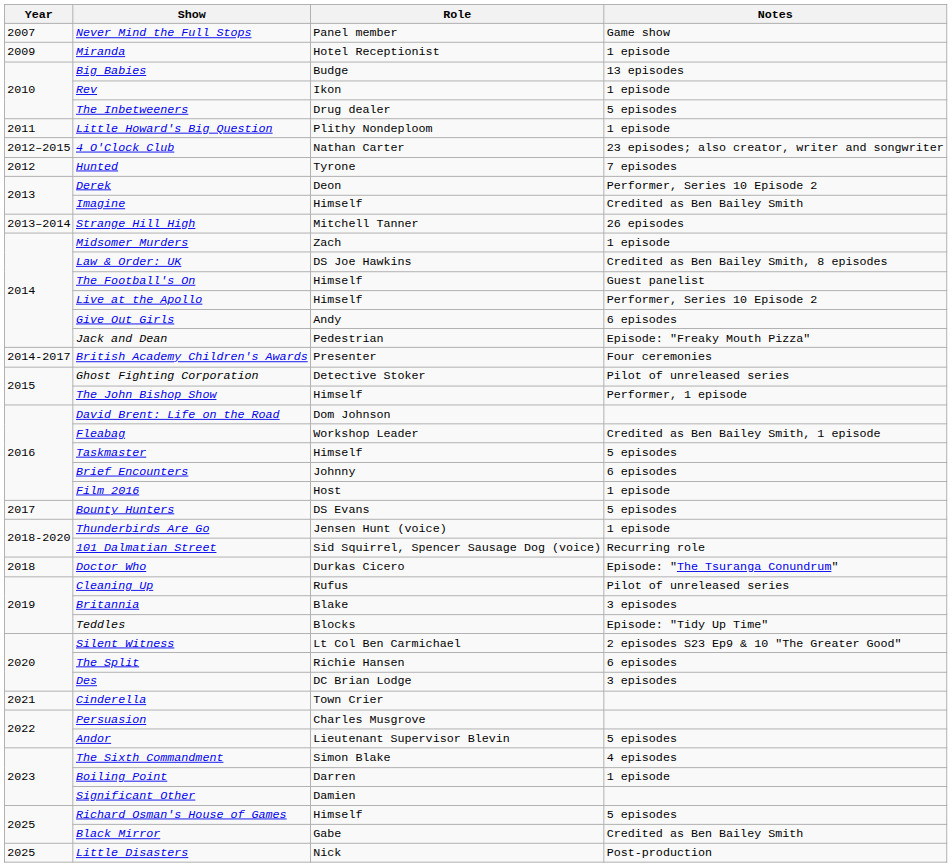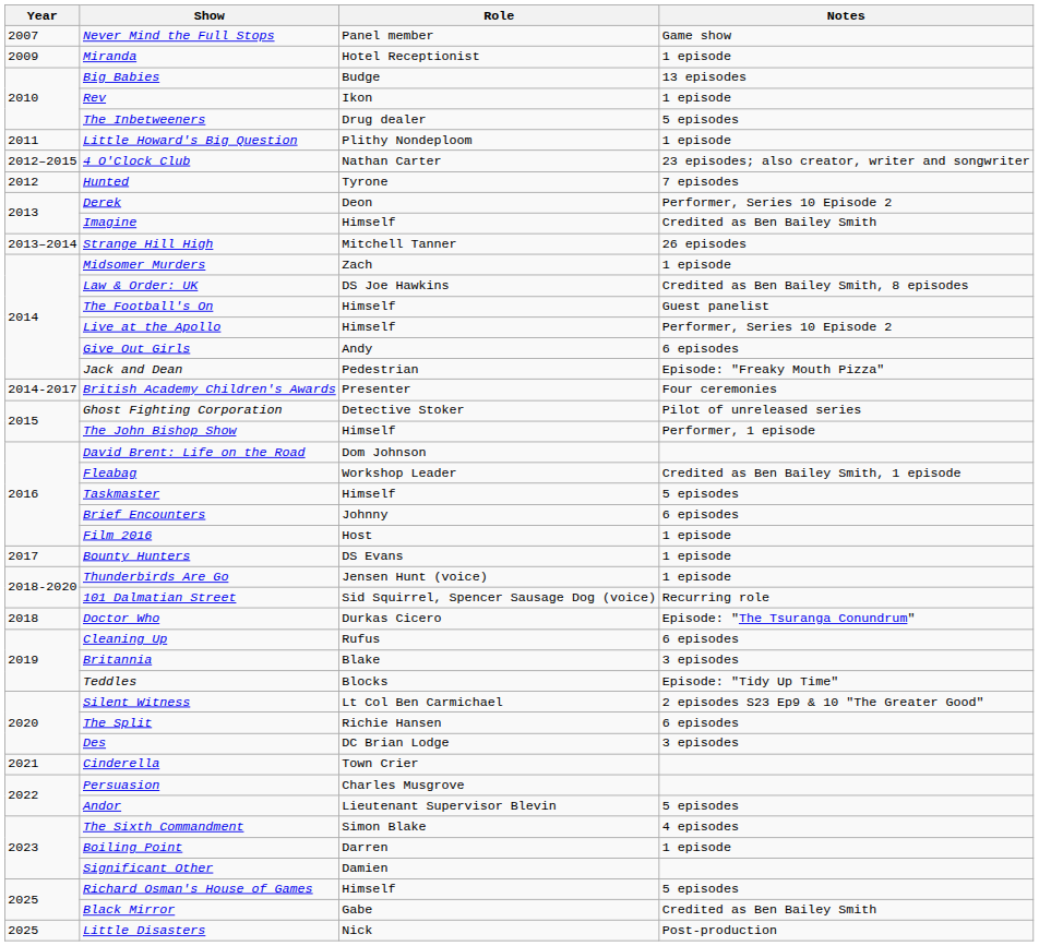Bounty Hunters | Notes: 5 episodes -> 1 episode
Cleaning Up | Notes: Pilot of unreleased series -> 6 episodes
